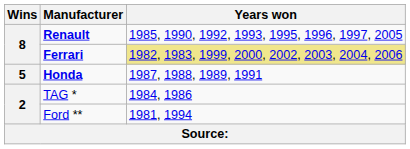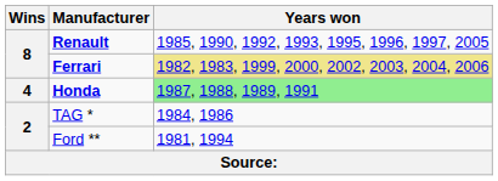Honda | Wins: 5 -> 4
Honda | column 3: no background -> lightgreen background
